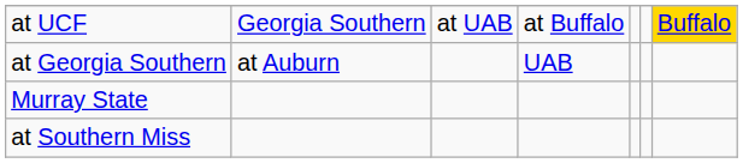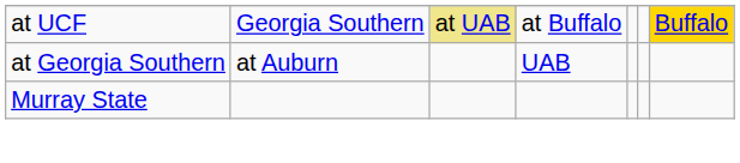at UCF | column 3: no background -> khaki background
- row: at Southern Miss
